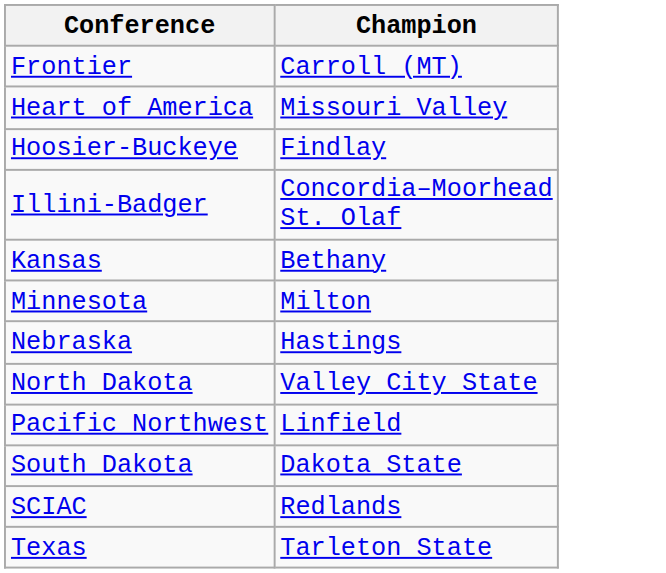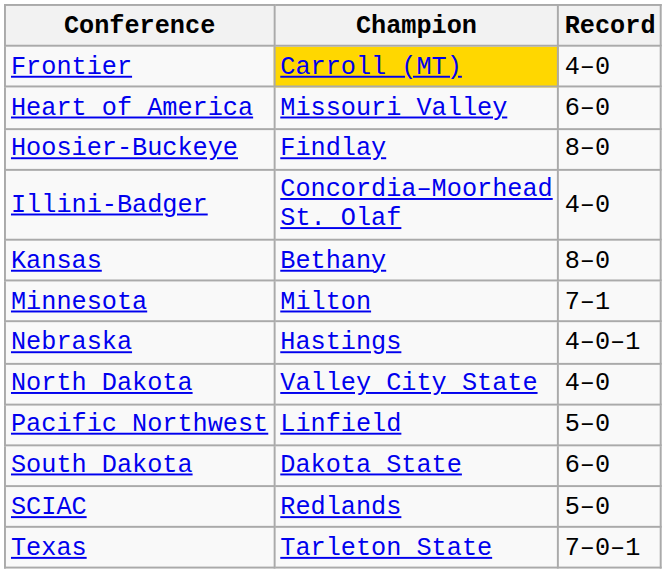+ column: Record | 4–0 | 6–0 | 8–0 | 4–0 | 8–0 | 7–1 | 4–0–1 | 4–0 | 5–0 | 6–0 | 5–0 | 7–0–1
Frontier | Champion: no background -> gold background
